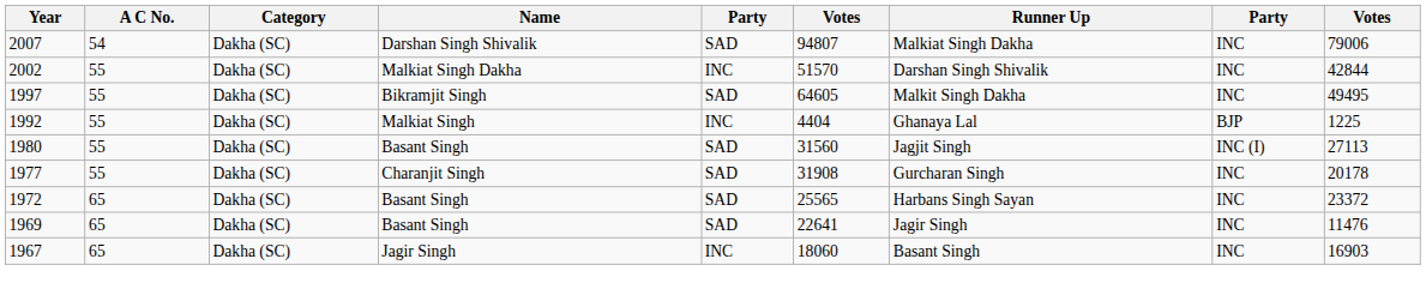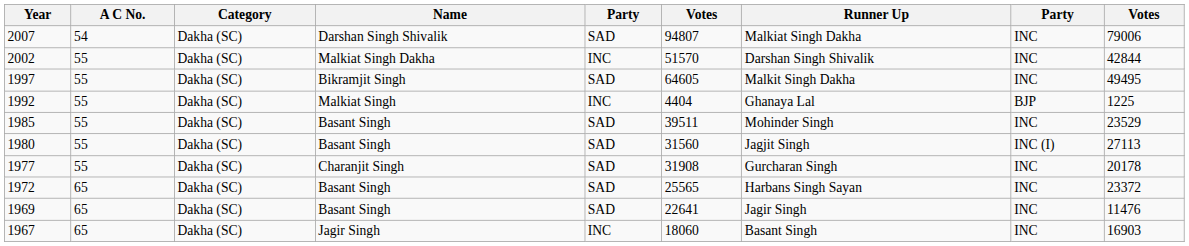+ row: 1985 | 55 | Dakha (SC) | Basant Singh | SAD | 39511 | Mohinder Singh | INC | 23529
